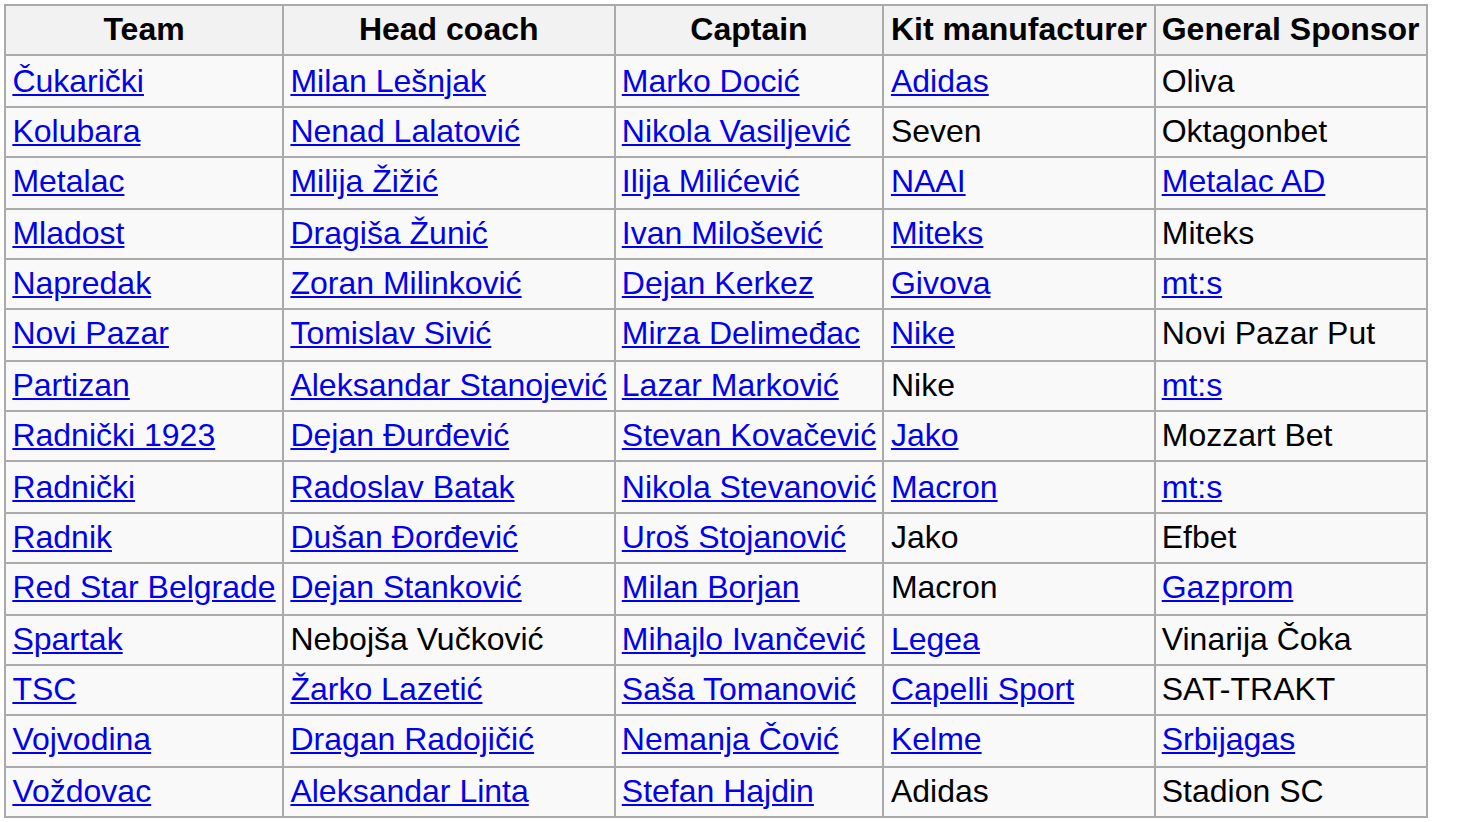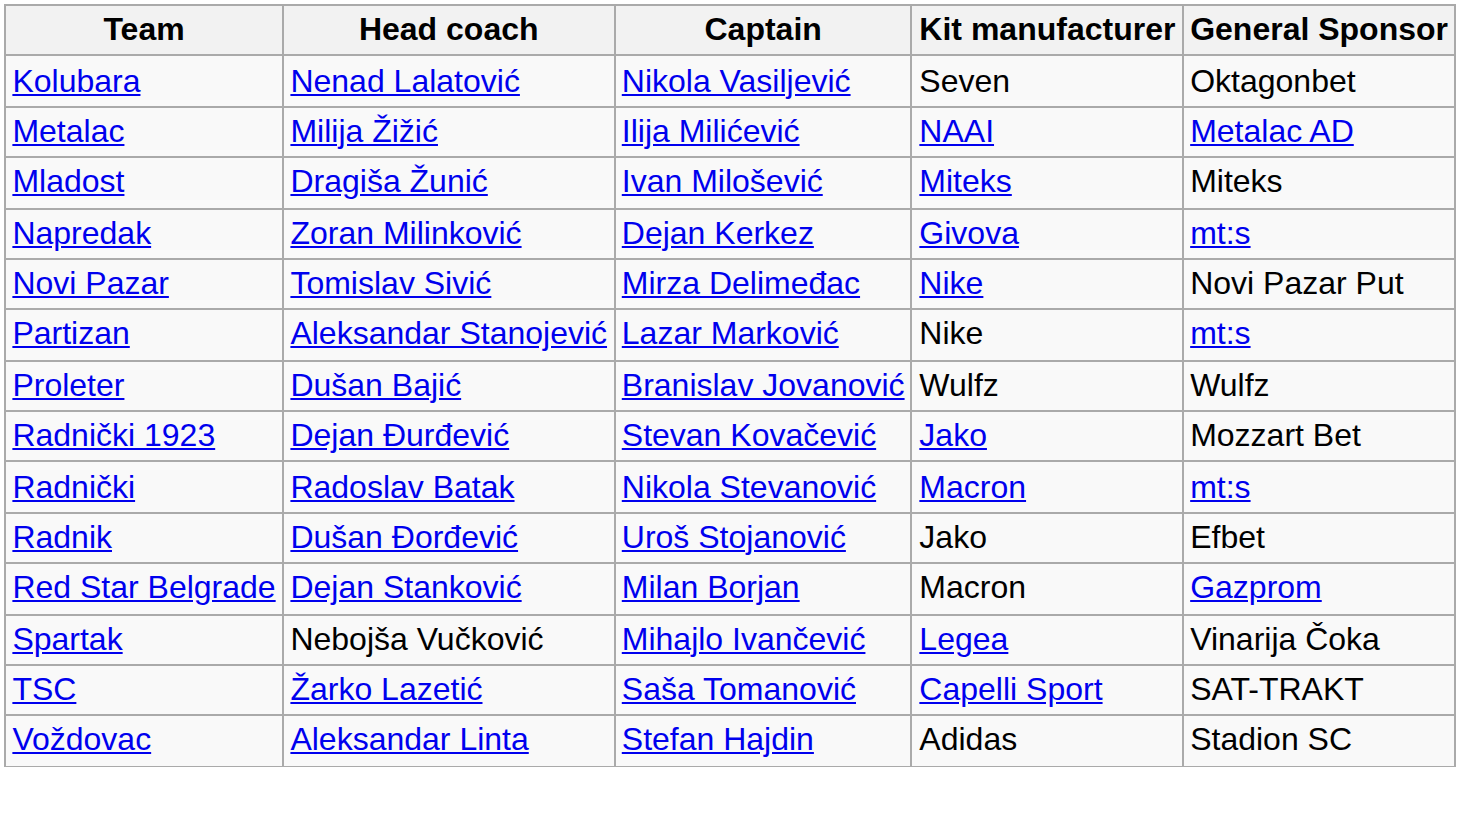- row: Čukarički | Milan Lešnjak | Marko Docić | Adidas | Oliva
+ row: Proleter | Dušan Bajić | Branislav Jovanović | Wulfz | Wulfz
- row: Vojvodina | Dragan Radojičić | Nemanja Čović | Kelme | Srbijagas
